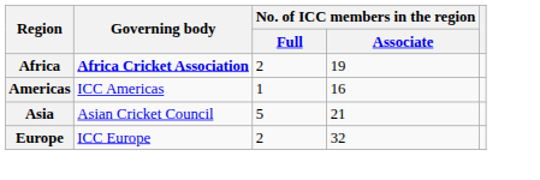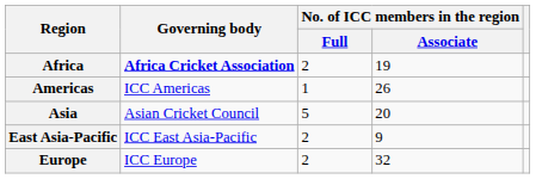Americas | No. of ICC members in the region / Associate: 16 -> 26
Asia | No. of ICC members in the region / Associate: 21 -> 20
+ row: East Asia-Pacific | ICC East Asia-Pacific | 2 | 9
